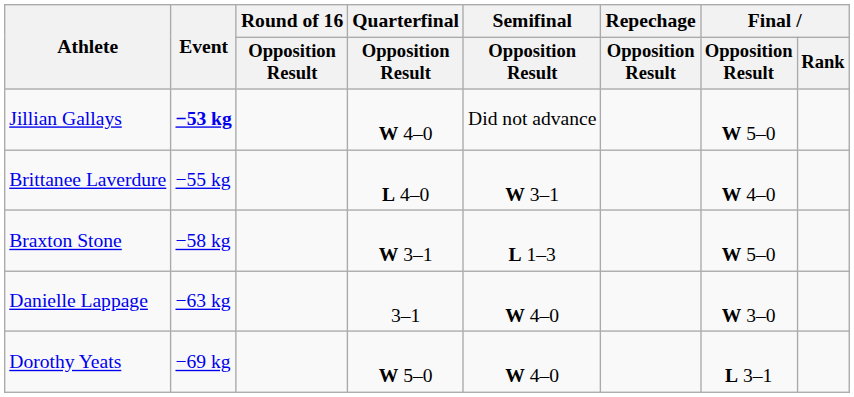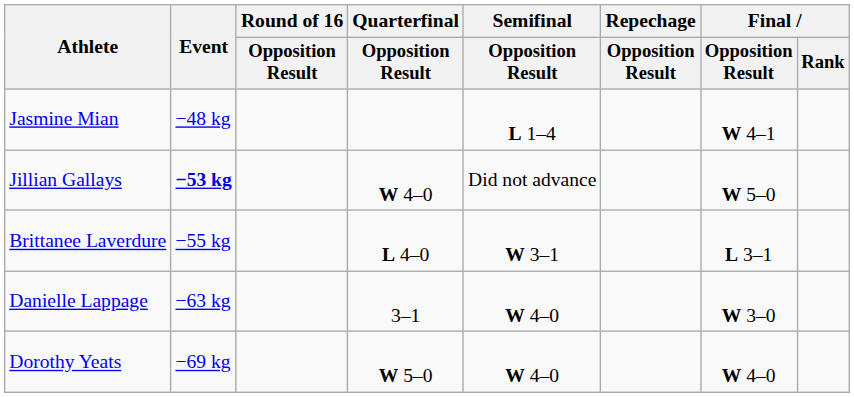+ row: Jasmine Mian | −48 kg | L 1–4 | W 4–1
Brittanee Laverdure | Final / Opposition Result: W 4–0 -> L 3–1
- row: Braxton Stone | −58 kg | W 3–1 | L 1–3 | W 5–0
Dorothy Yeats | Final / Opposition Result: L 3–1 -> W 4–0
